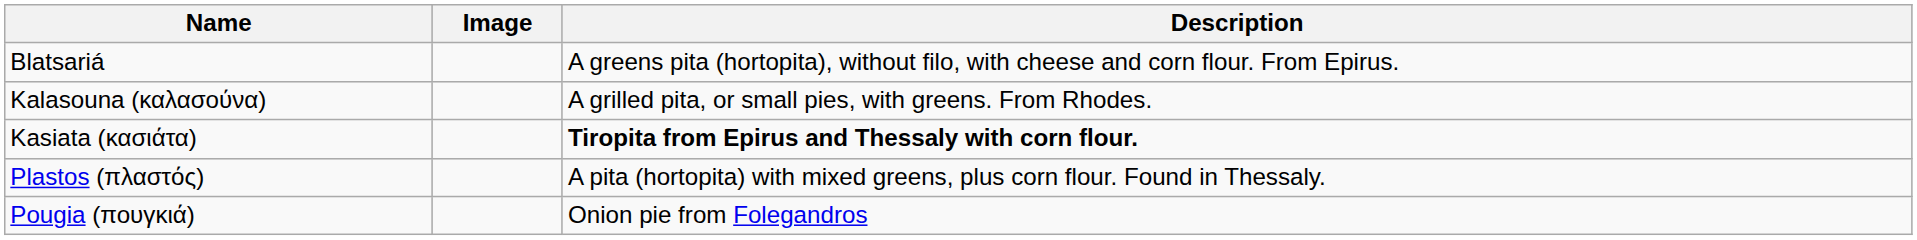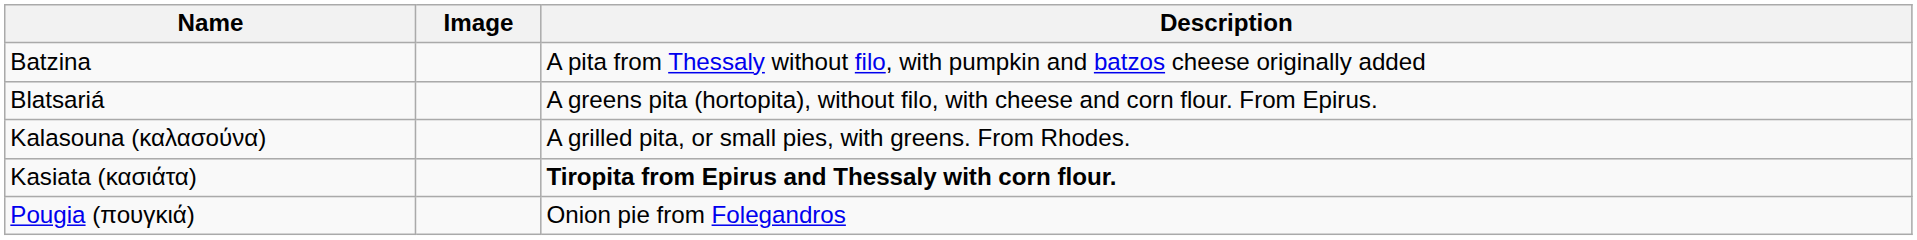+ row: Batzina | A pita from Thessaly without filo, with pumpkin and batzos cheese originally added
- row: Plastos (πλαστός) | A pita (hortopita) with mixed greens, plus corn flour. Found in Thessaly.
